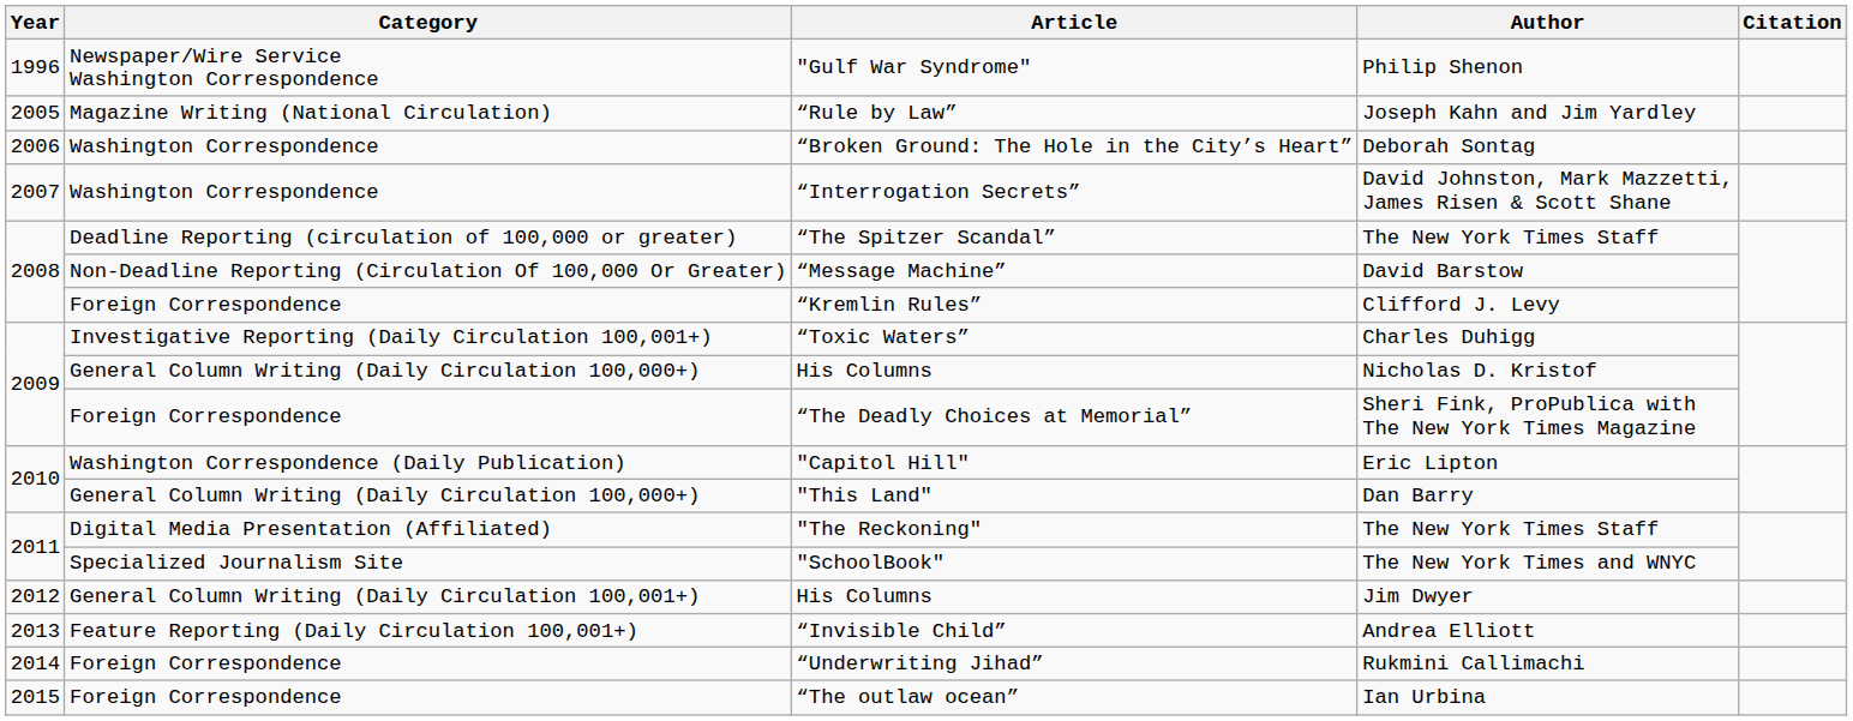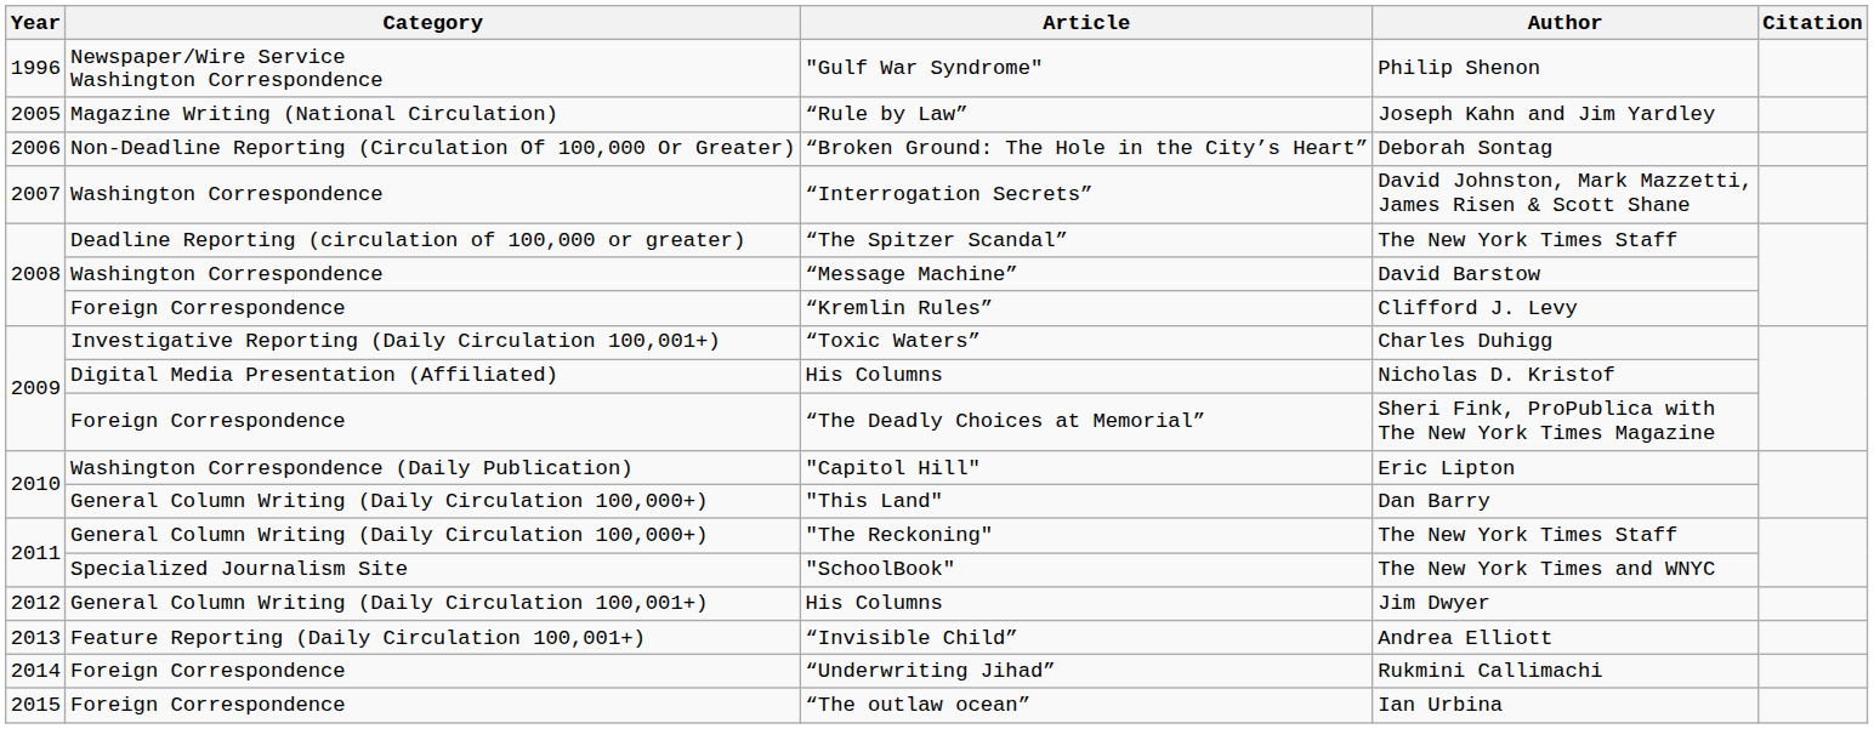“Broken Ground: The Hole in the City’s Heart” | Category: Washington Correspondence -> Non-Deadline Reporting (Circulation Of 100,000 Or Greater)
“Message Machine” | Category: Non-Deadline Reporting (Circulation Of 100,000 Or Greater) -> Washington Correspondence
His Columns / Nicholas D. Kristof | Category: General Column Writing (Daily Circulation 100,000+) -> Digital Media Presentation (Affiliated)
"The Reckoning" | Category: Digital Media Presentation (Affiliated) -> General Column Writing (Daily Circulation 100,000+)
